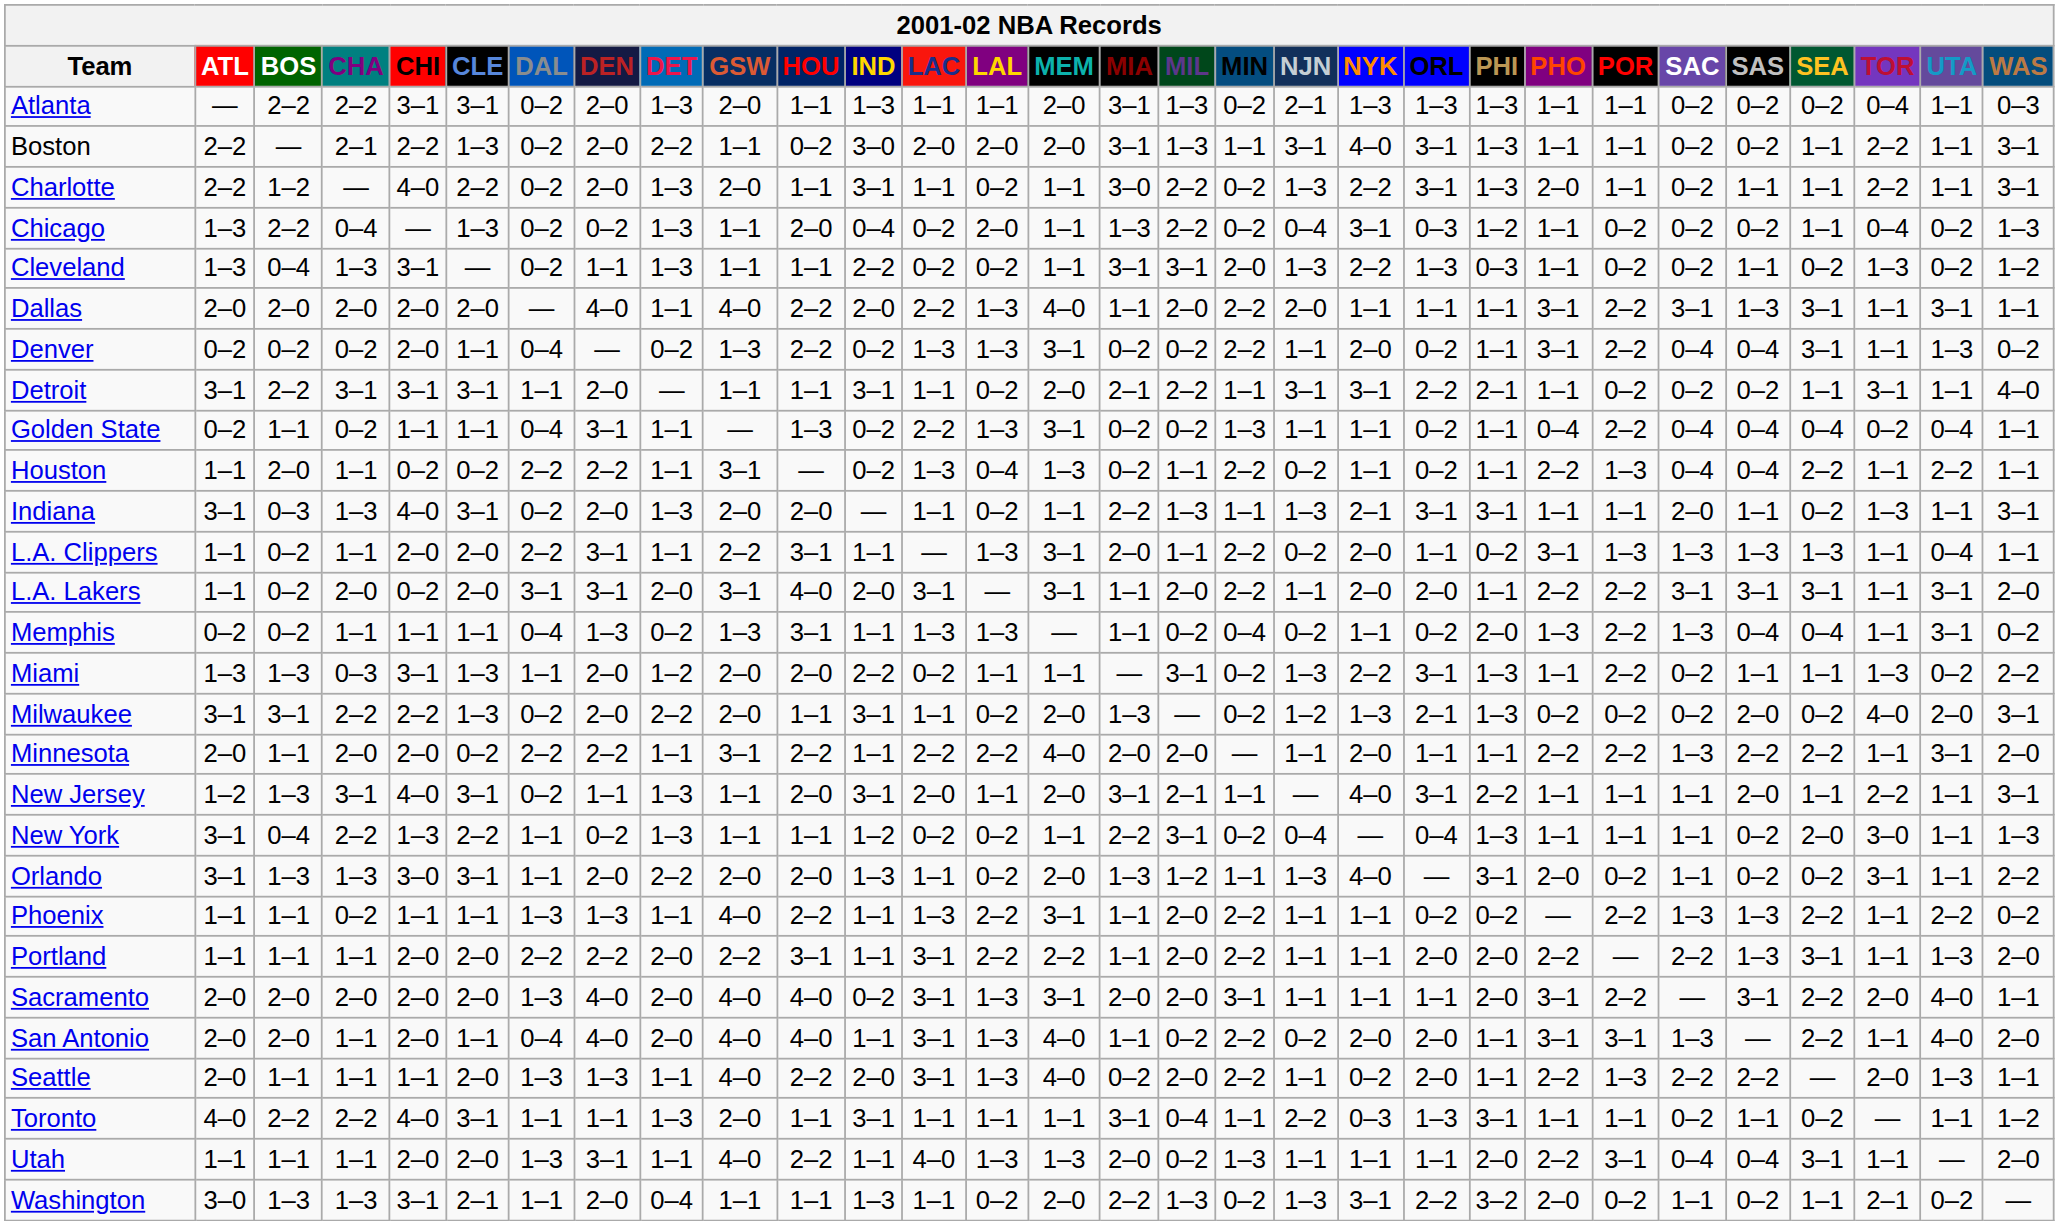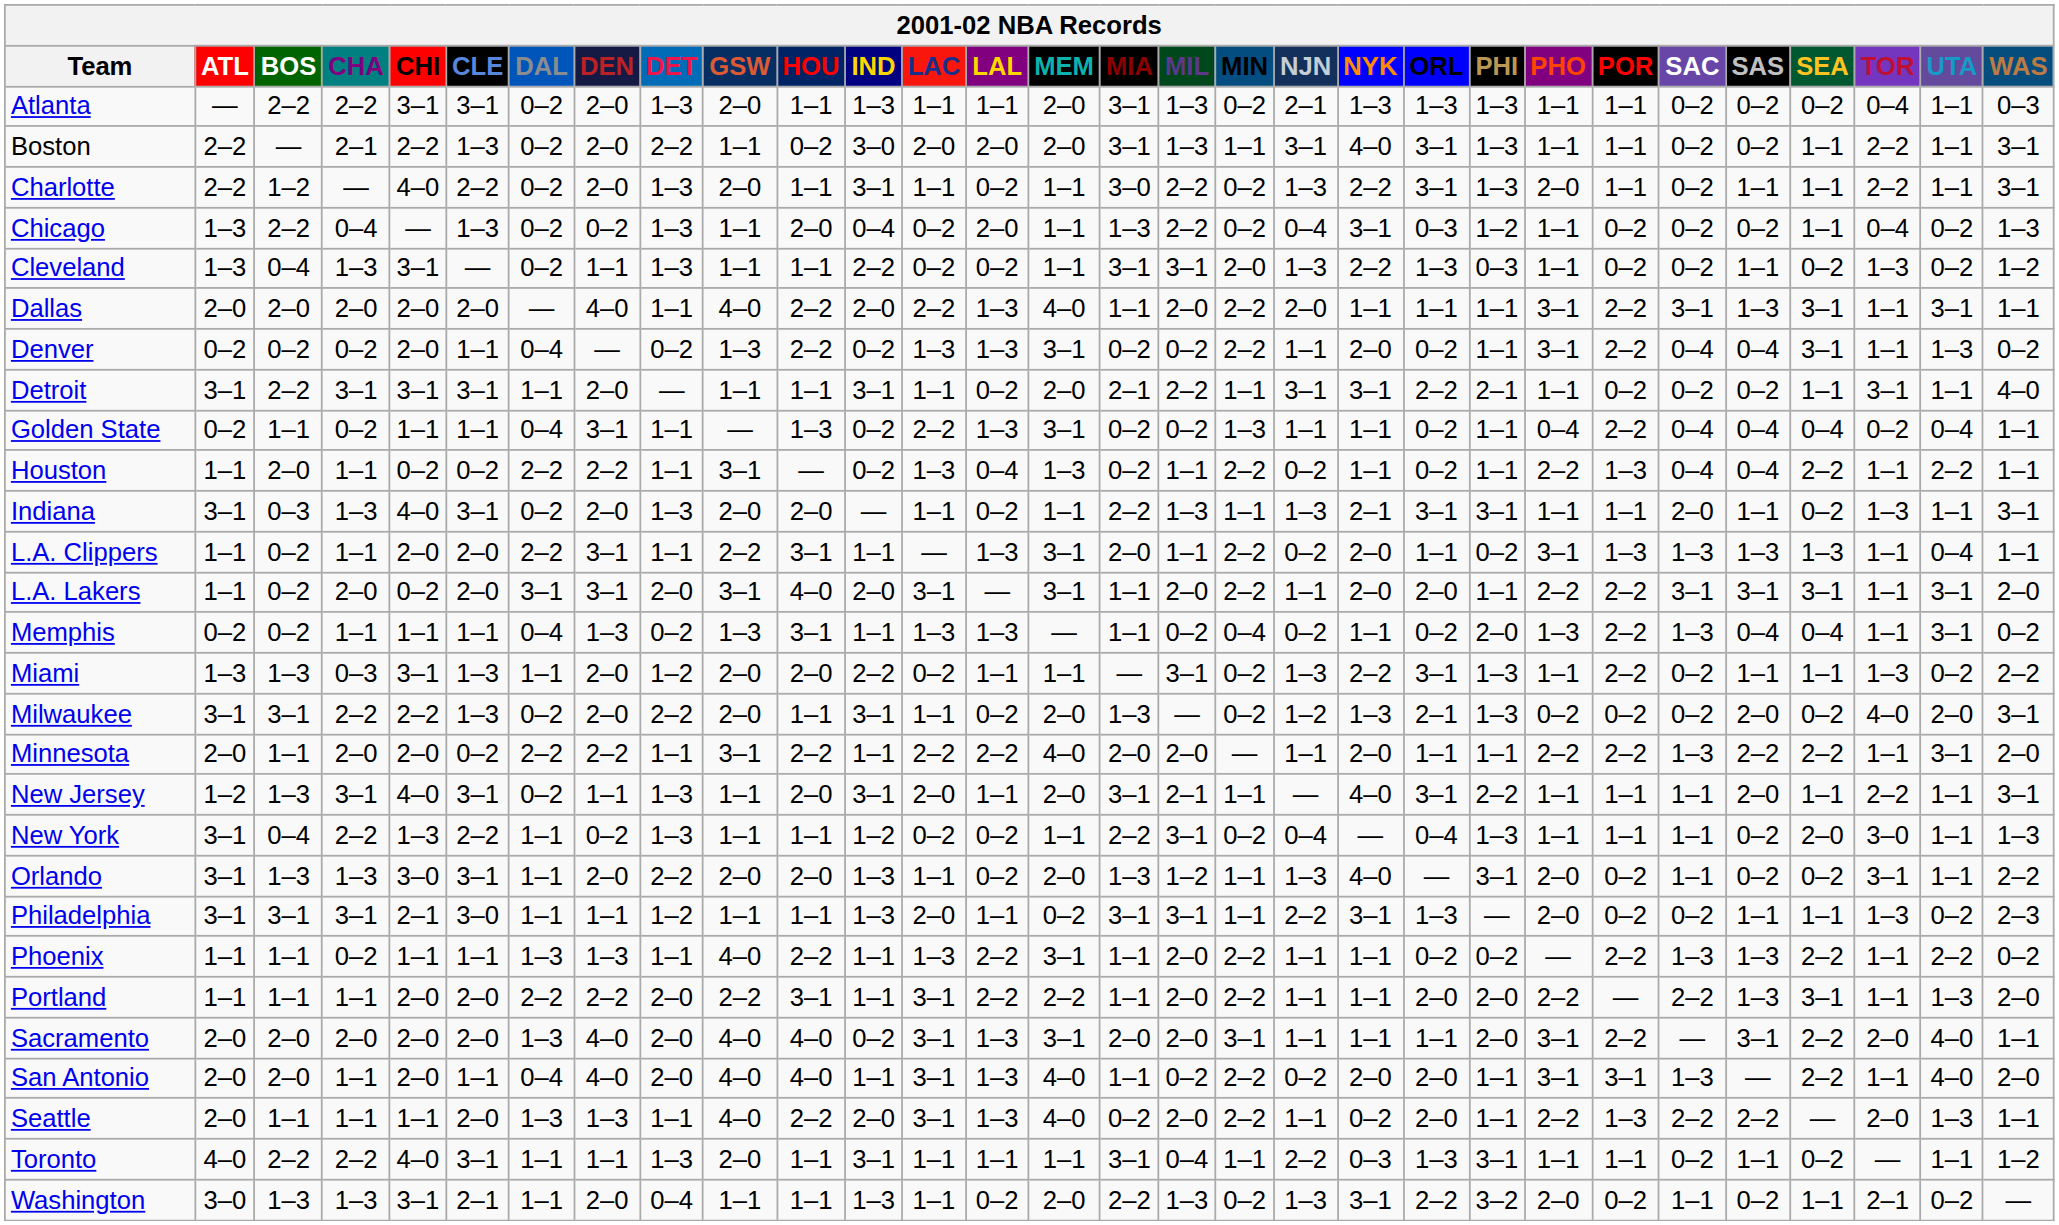+ row: Philadelphia | 3–1 | 3–1 | 3–1 | 2–1 | 3–0 | 1–1 | 1–1 | 1–2 | 1–1 | 1–1 | 1–3 | 2–0 | 1–1 | 0–2 | 3–1 | 3–1 | 1–1 | 2–2 | 3–1 | 1–3 | — | 2–0 | 0–2 | 0–2 | 1–1 | 1–1 | 1–3 | 0–2 | 2–3
- row: Utah | 1–1 | 1–1 | 1–1 | 2–0 | 2–0 | 1–3 | 3–1 | 1–1 | 4–0 | 2–2 | 1–1 | 4–0 | 1–3 | 1–3 | 2–0 | 0–2 | 1–3 | 1–1 | 1–1 | 1–1 | 2–0 | 2–2 | 3–1 | 0–4 | 0–4 | 3–1 | 1–1 | — | 2–0
